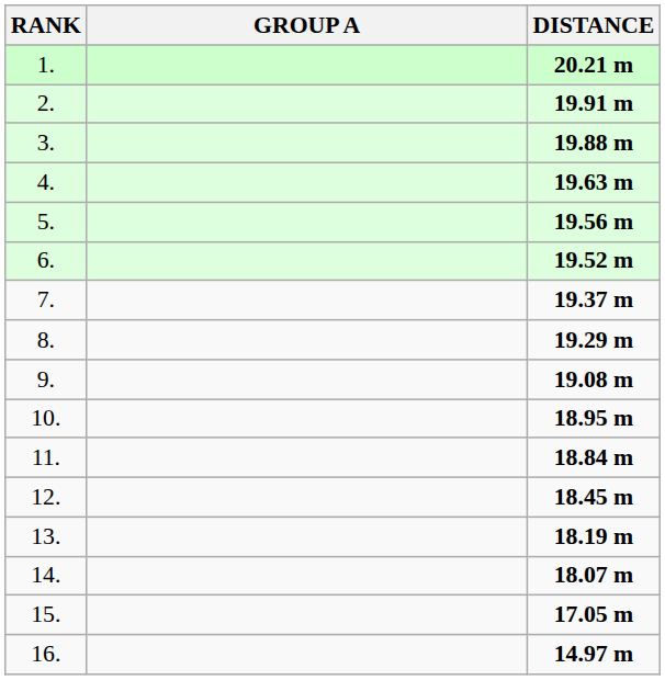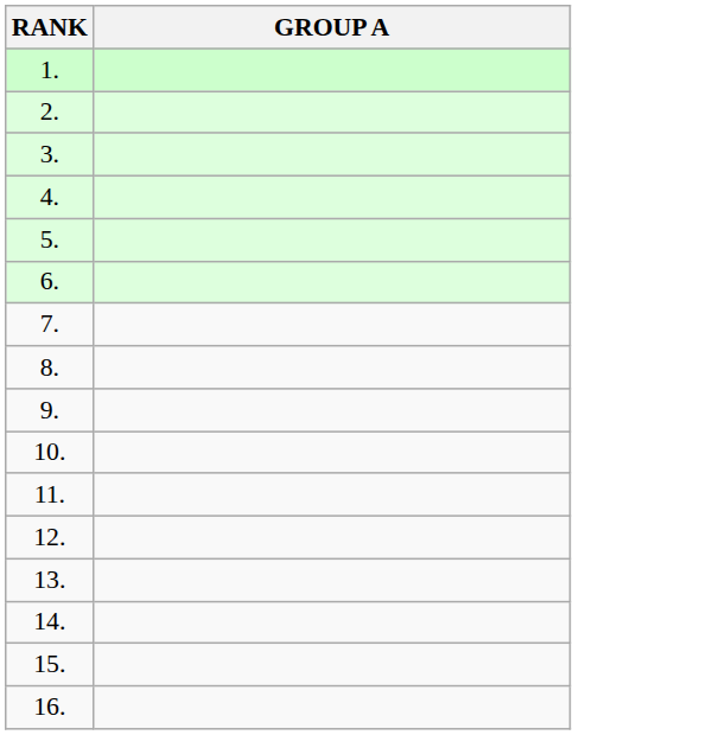- column: DISTANCE | 20.21 m | 19.91 m | 19.88 m | 19.63 m | 19.56 m | 19.52 m | 19.37 m | 19.29 m | 19.08 m | 18.95 m | 18.84 m | 18.45 m | 18.19 m | 18.07 m | 17.05 m | 14.97 m
